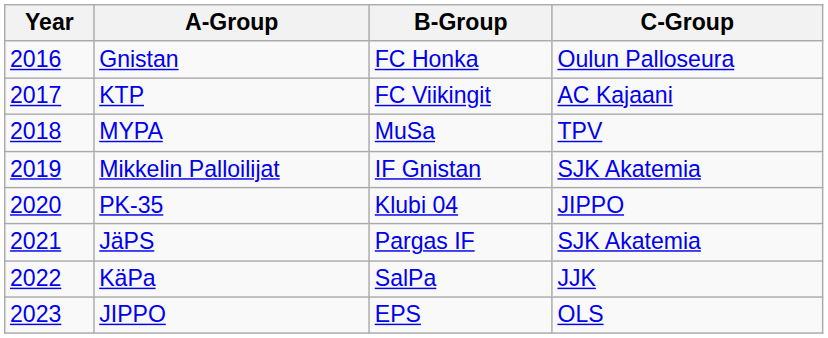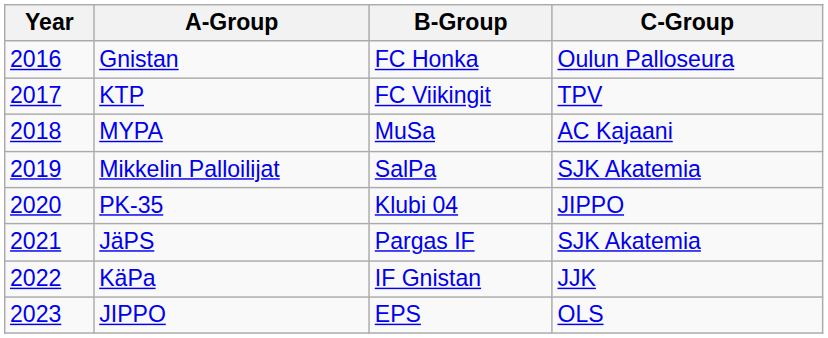KTP | C-Group: AC Kajaani -> TPV
MYPA | C-Group: TPV -> AC Kajaani
Mikkelin Palloilijat | B-Group: IF Gnistan -> SalPa
KäPa | B-Group: SalPa -> IF Gnistan
